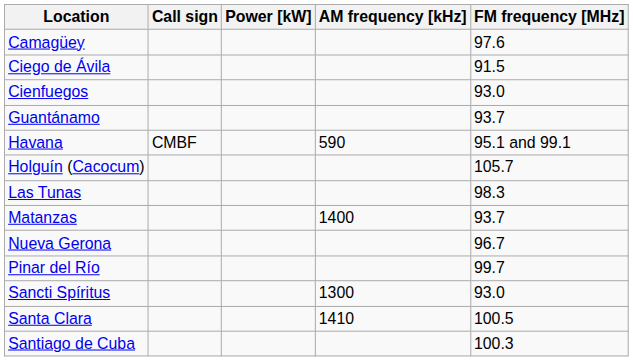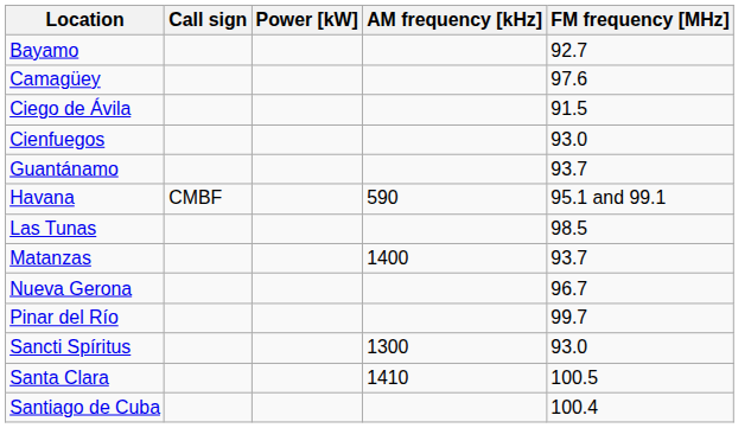+ row: Bayamo | 92.7
- row: Holguín (Cacocum) | 105.7
Las Tunas | FM frequency [MHz]: 98.3 -> 98.5
Santiago de Cuba | FM frequency [MHz]: 100.3 -> 100.4
